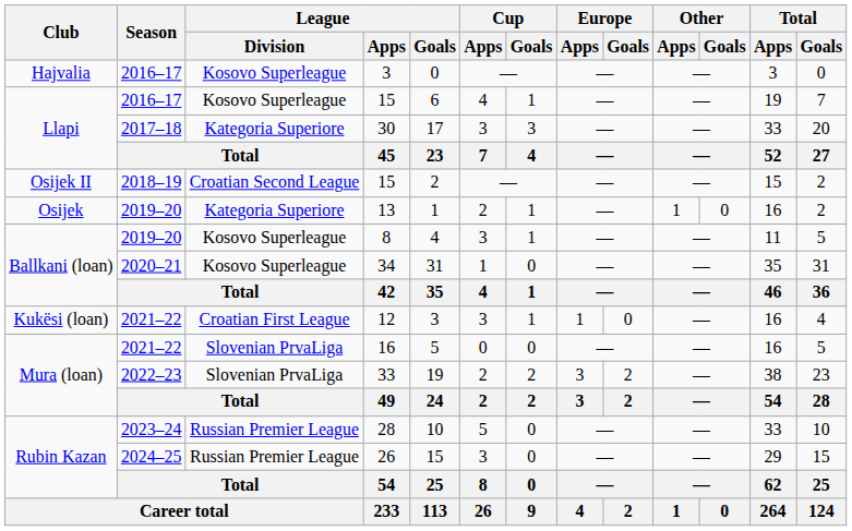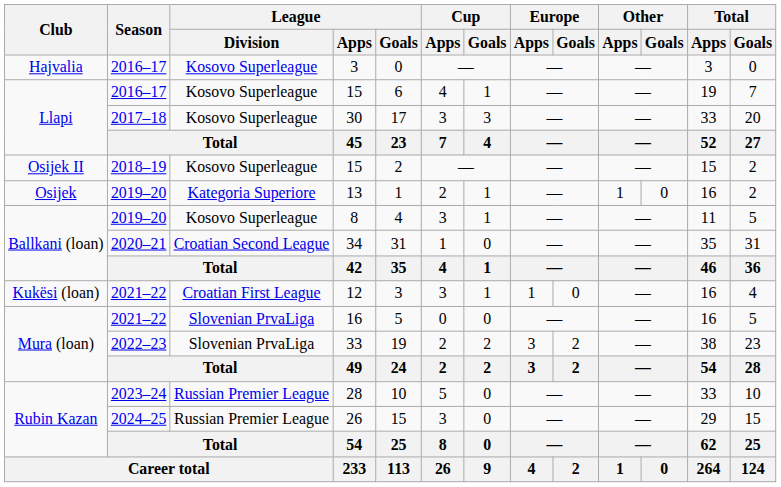30 | League / Division: Kategoria Superiore -> Kosovo Superleague
2018–19 / 15 | League / Division: Croatian Second League -> Kosovo Superleague
34 | League / Division: Kosovo Superleague -> Croatian Second League
